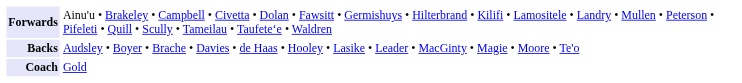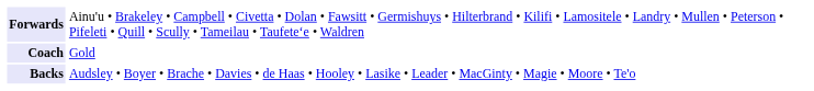rows swapped: Backs <-> Coach
